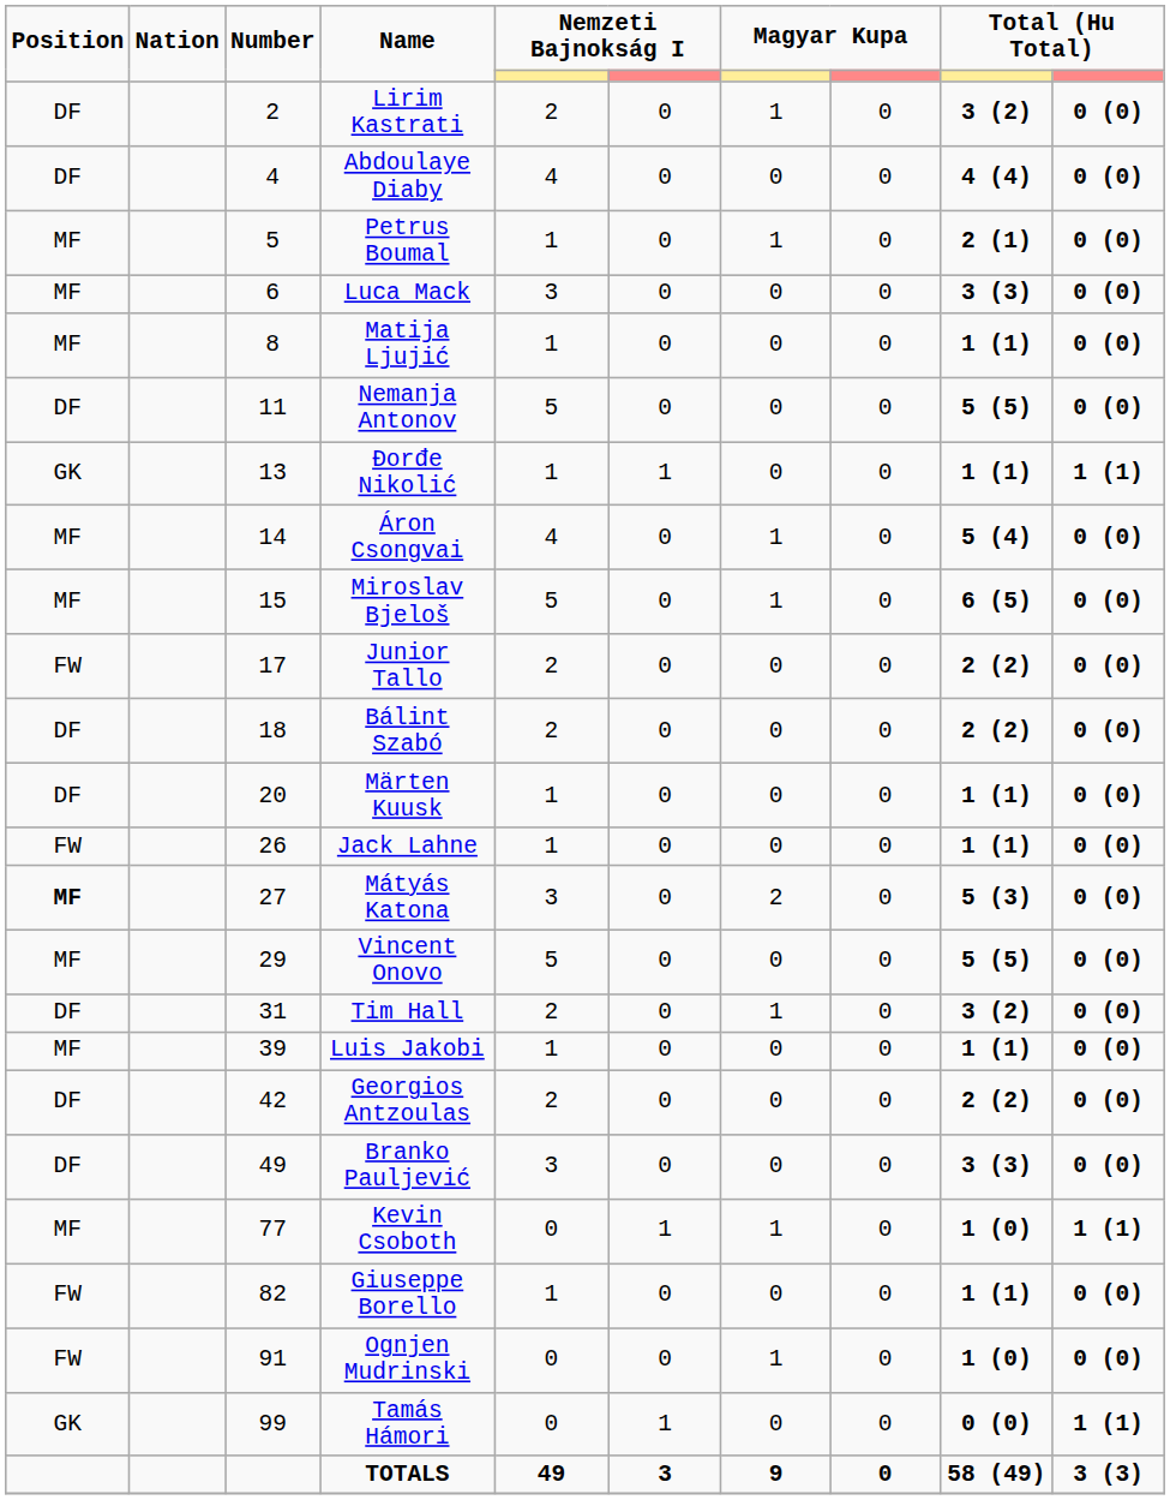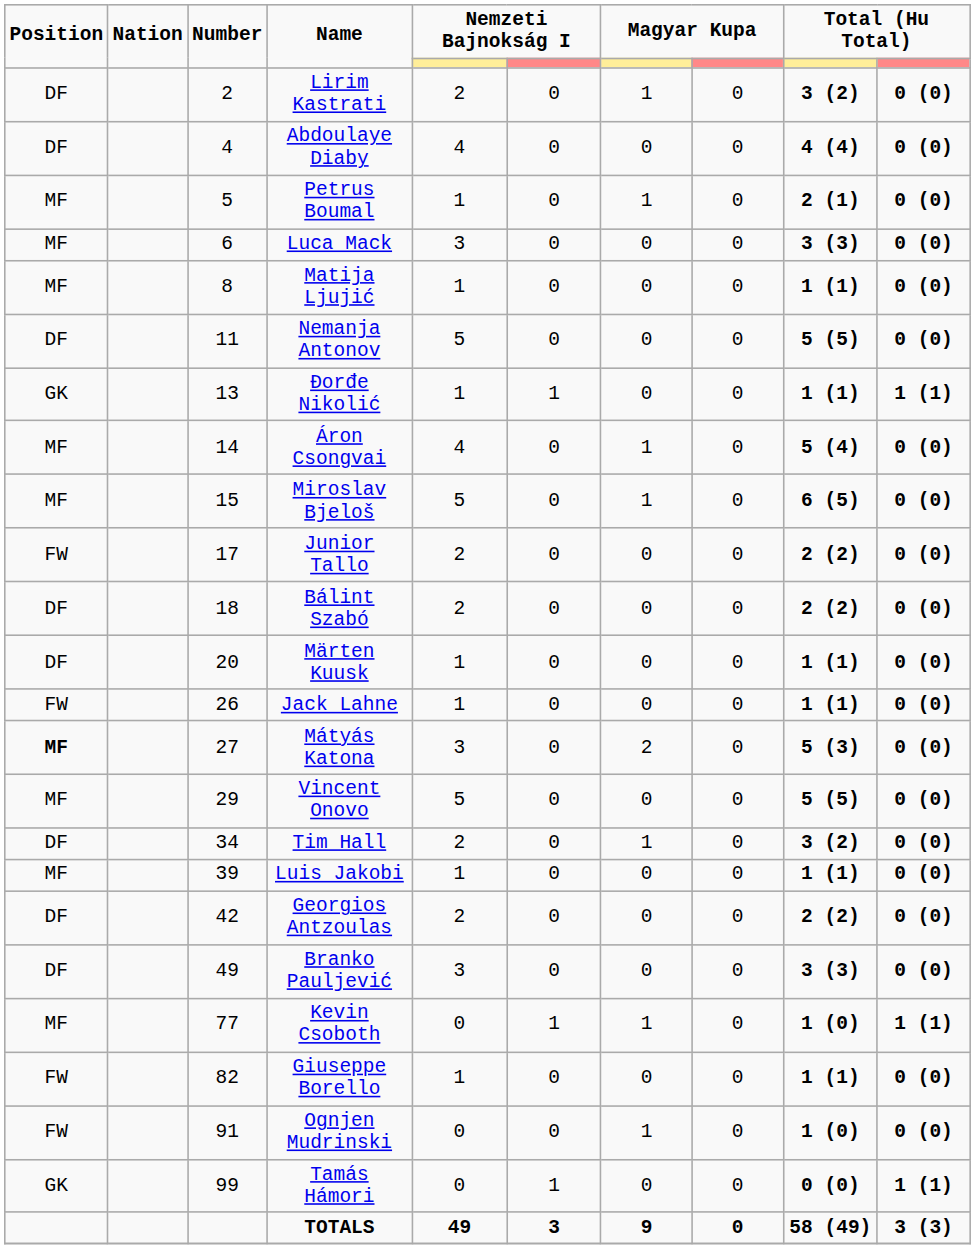Tim Hall | Number: 31 -> 34
